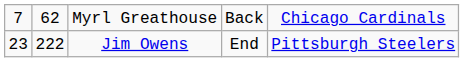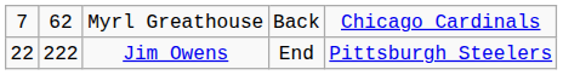Jim Owens | column 1: 23 -> 22
